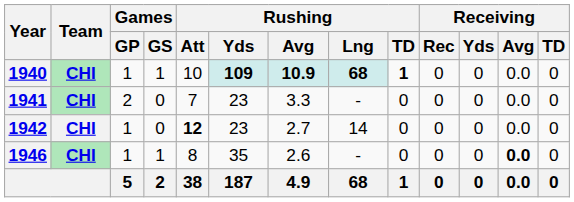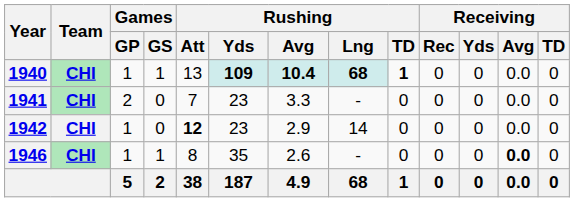1940 | Rushing / Att: 10 -> 13
1940 | Rushing / Avg: 10.9 -> 10.4
1942 | Rushing / Avg: 2.7 -> 2.9
